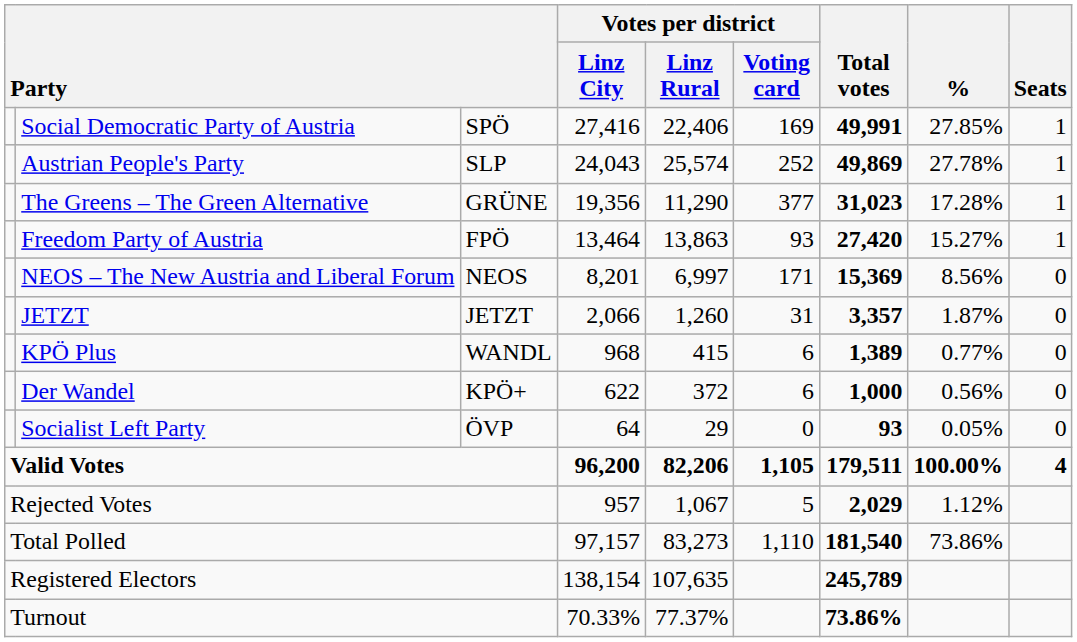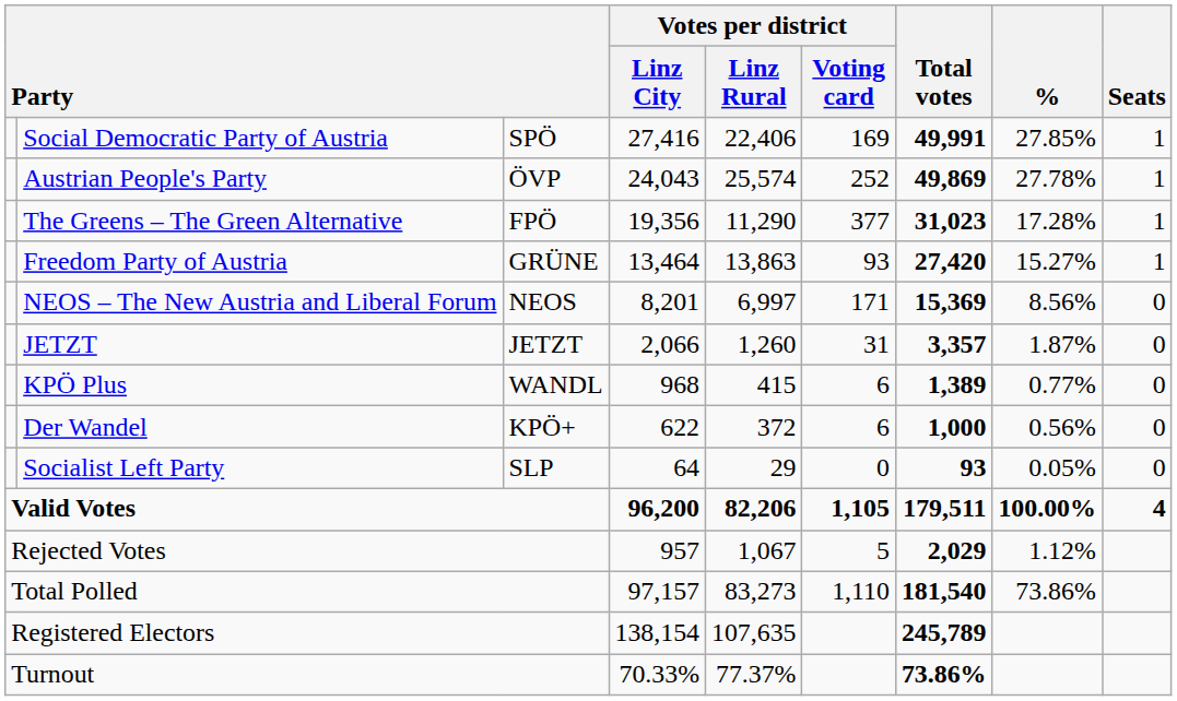Austrian People's Party | column 3: SLP -> ÖVP
The Greens – The Green Alternative | column 3: GRÜNE -> FPÖ
Freedom Party of Austria | column 3: FPÖ -> GRÜNE
Socialist Left Party | column 3: ÖVP -> SLP
